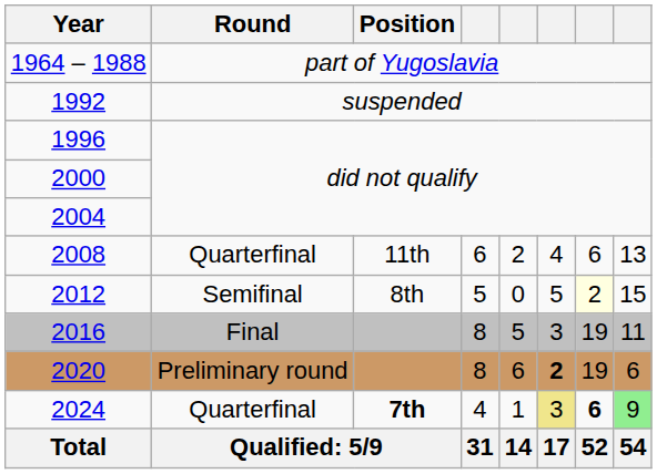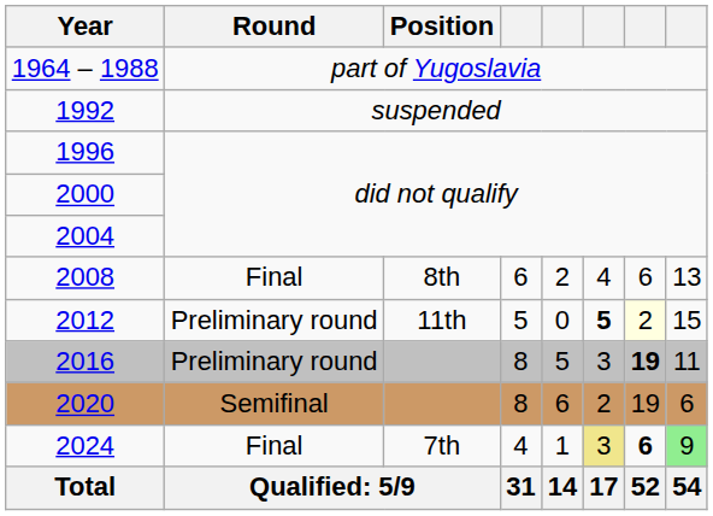2008 | Round: Quarterfinal -> Final
2008 | Position: 11th -> 8th
2012 | Round: Semifinal -> Preliminary round
2012 | Position: 8th -> 11th
2012 | column 6: normal -> bold
2016 | Round: Final -> Preliminary round
2016 | column 7: normal -> bold
2020 | Round: Preliminary round -> Semifinal
2020 | column 6: bold -> normal
2024 | Round: Quarterfinal -> Final
2024 | Position: bold -> normal
